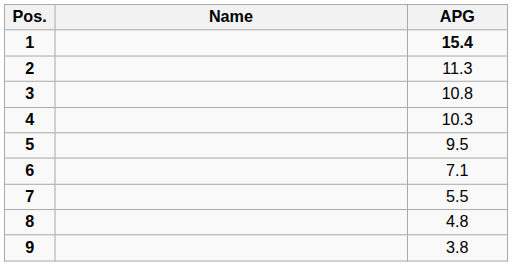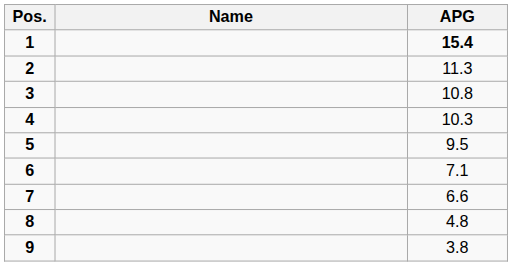7 | APG: 5.5 -> 6.6
